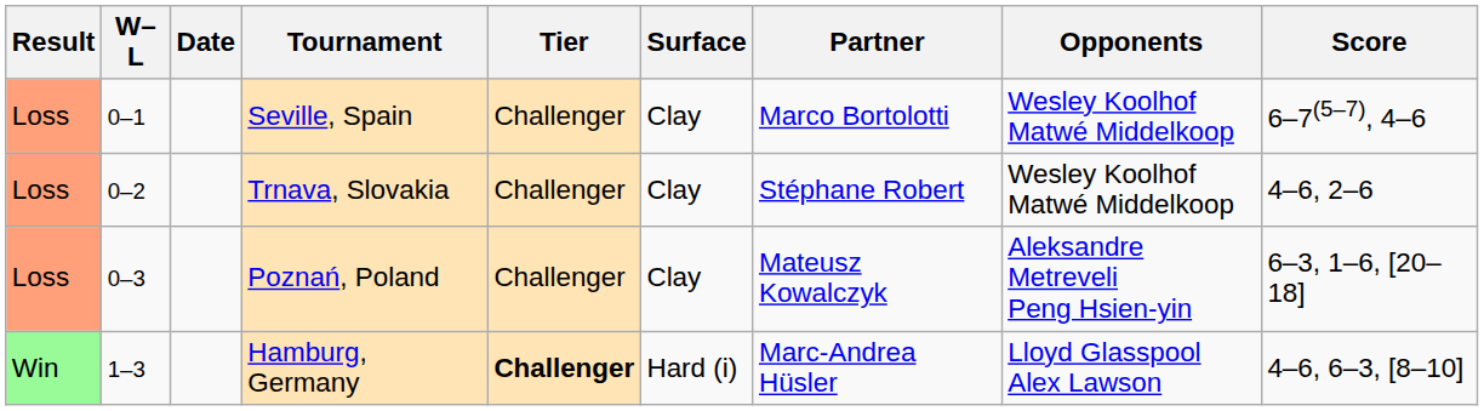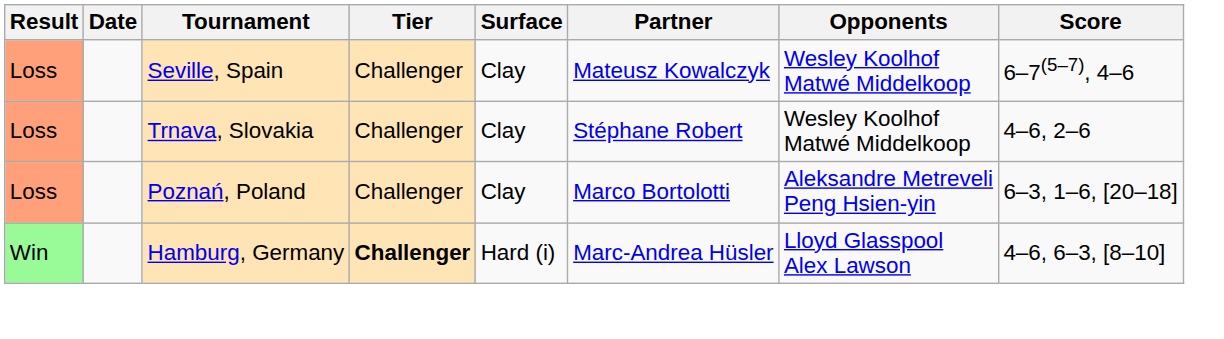- column: W–L | 0–1 | 0–2 | 0–3 | 1–3
Seville, Spain | Partner: Marco Bortolotti -> Mateusz Kowalczyk
Poznań, Poland | Partner: Mateusz Kowalczyk -> Marco Bortolotti
